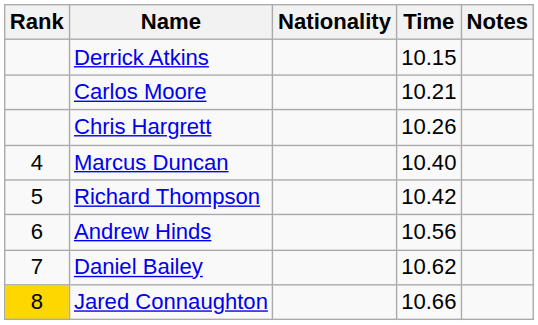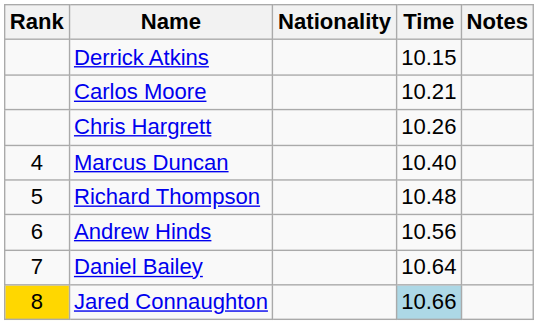Richard Thompson | Time: 10.42 -> 10.48
Daniel Bailey | Time: 10.62 -> 10.64
Jared Connaughton | Time: no background -> lightblue background
